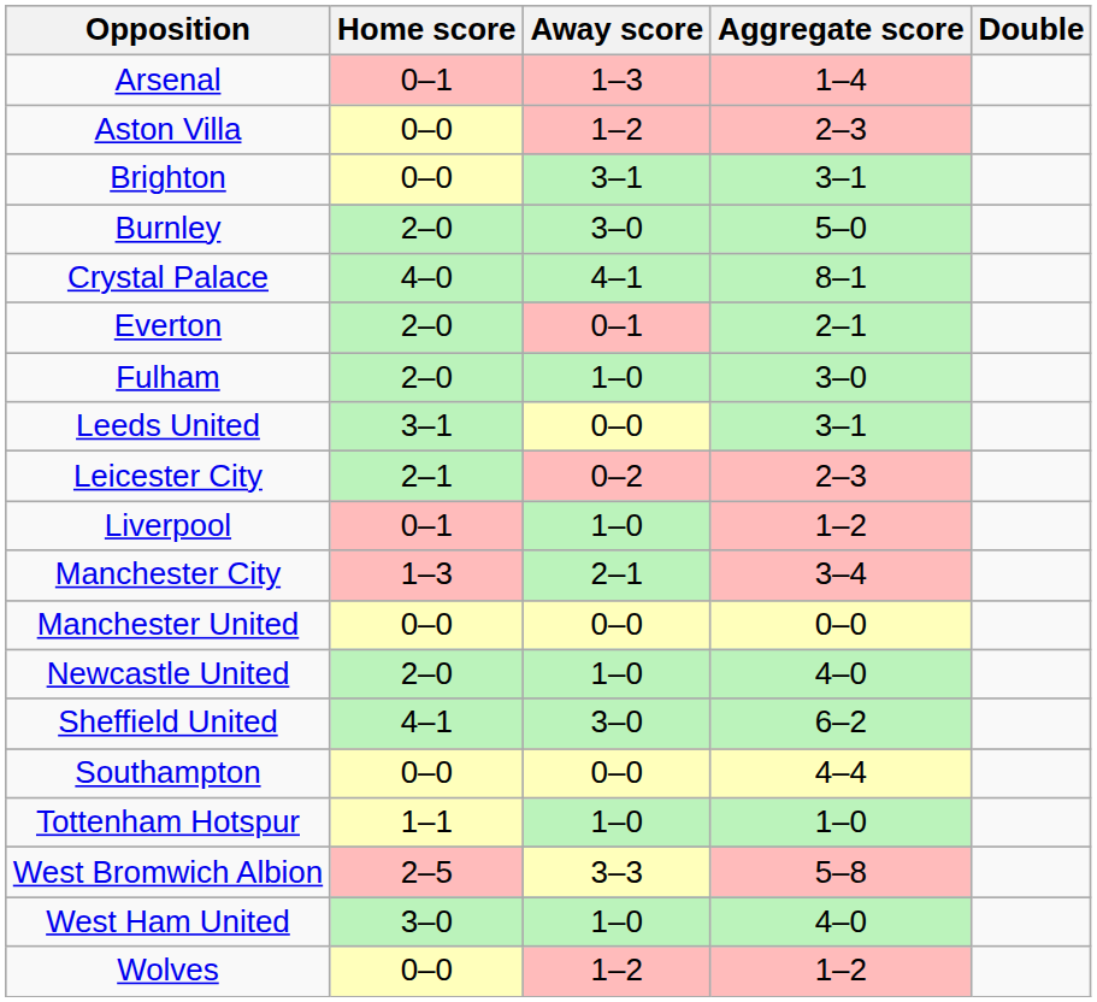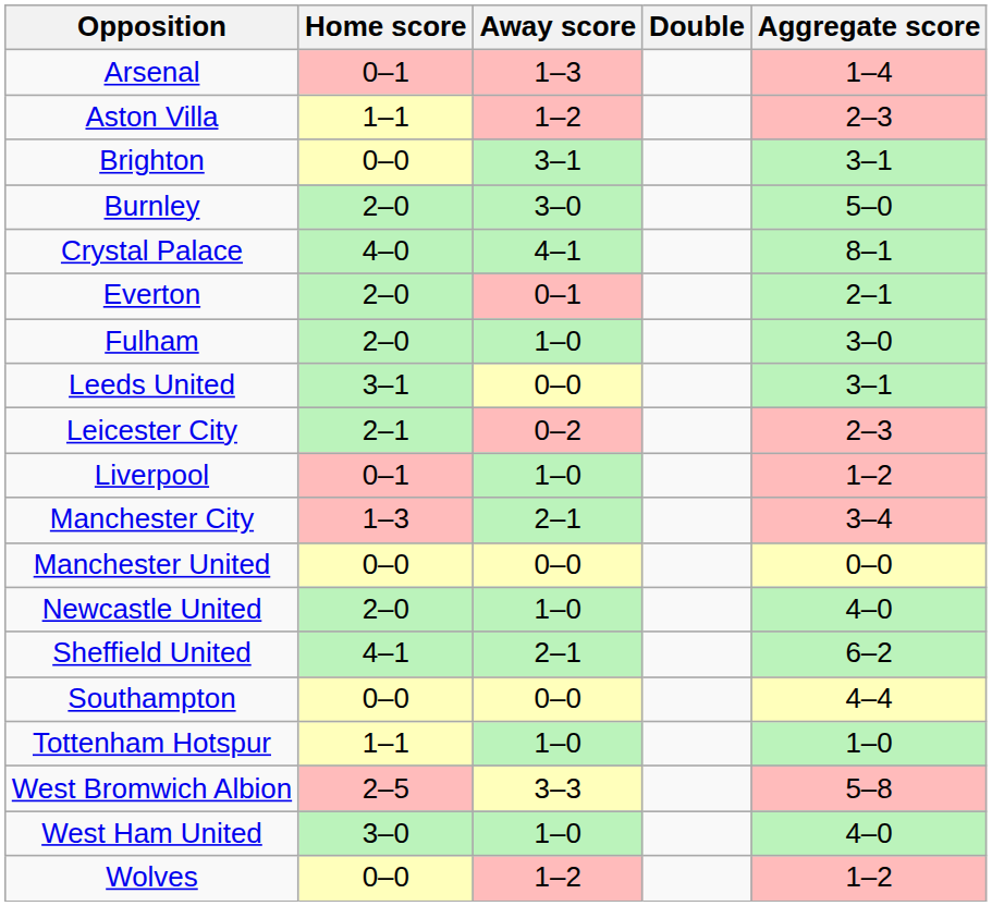columns swapped: Aggregate score <-> Double
Aston Villa | Home score: 0–0 -> 1–1
Sheffield United | Away score: 3–0 -> 2–1
